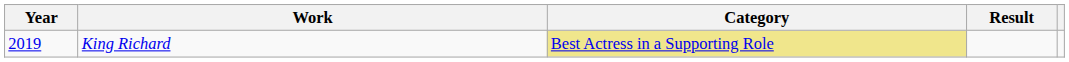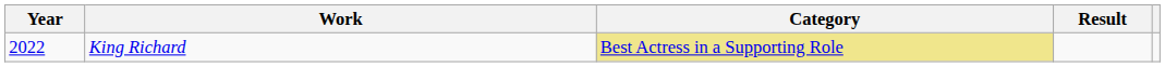King Richard | Year: 2019 -> 2022
